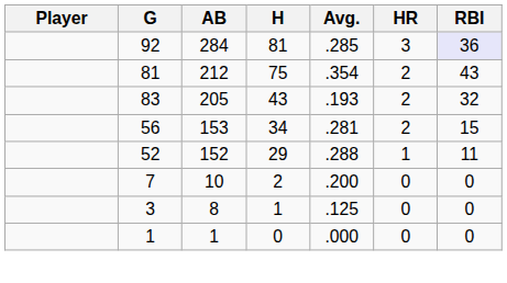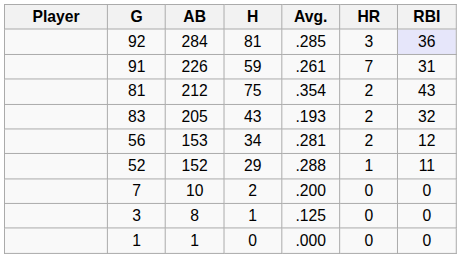+ row: 91 | 226 | 59 | .261 | 7 | 31
56 | RBI: 15 -> 12
